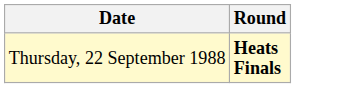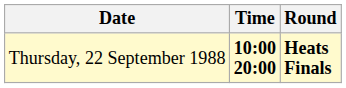+ column: Time | 10:00 20:00
